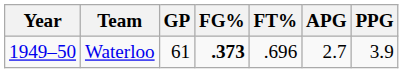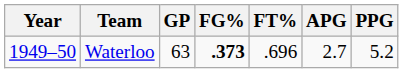Waterloo | GP: 61 -> 63
Waterloo | PPG: 3.9 -> 5.2
